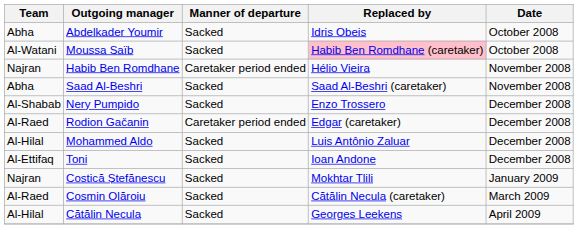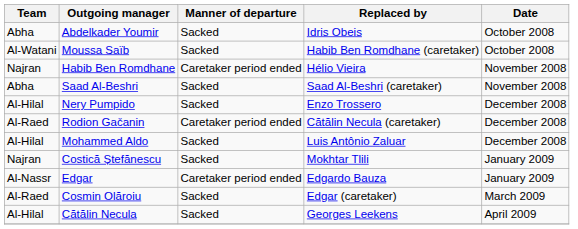Moussa Saïb | Replaced by: pink background -> no background
Nery Pumpido | Team: Al-Shabab -> Al-Hilal
Rodion Gačanin | Replaced by: Edgar (caretaker) -> Cătălin Necula (caretaker)
- row: Al-Ettifaq | Toni | Sacked | Ioan Andone | December 2008
+ row: Al-Nassr | Edgar | Caretaker period ended | Edgardo Bauza | January 2009
Cosmin Olăroiu | Replaced by: Cătălin Necula (caretaker) -> Edgar (caretaker)
